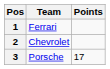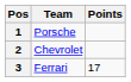1 | Team: Ferrari -> Porsche
3 | Team: Porsche -> Ferrari
